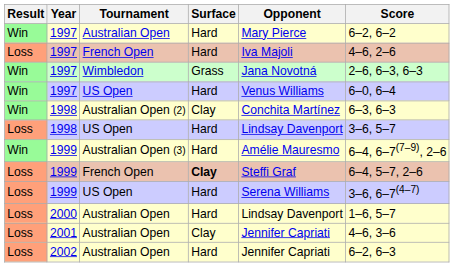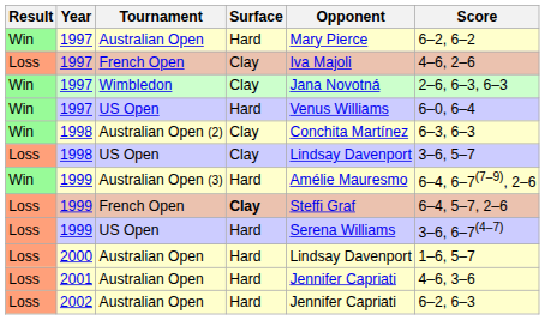1997 / French Open | Surface: Hard -> Clay
1997 / Wimbledon | Surface: Grass -> Clay
1998 / US Open | Surface: Hard -> Clay
2001 | Surface: Clay -> Hard
